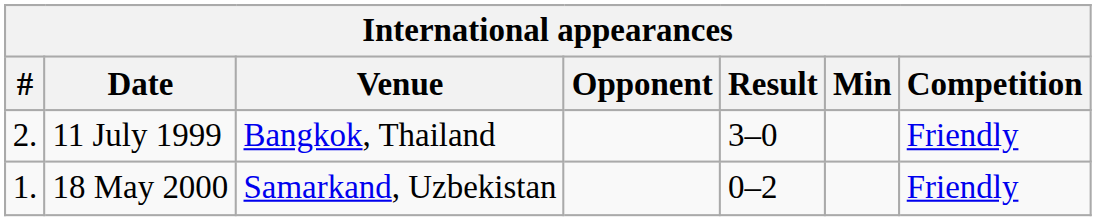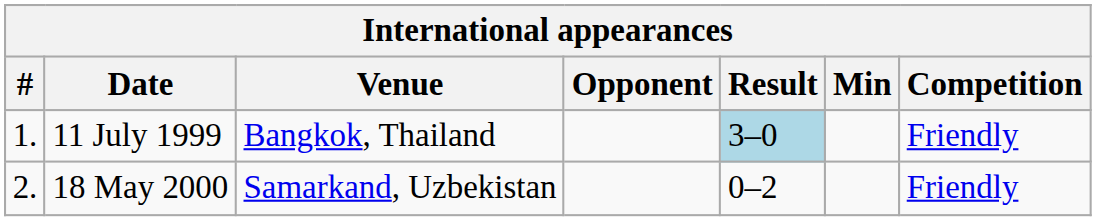11 July 1999 | #: 2. -> 1.
11 July 1999 | Result: no background -> lightblue background
18 May 2000 | #: 1. -> 2.
